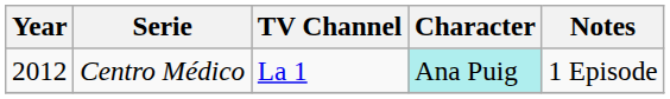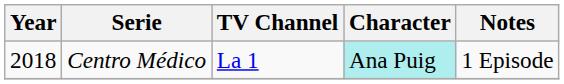Centro Médico | Year: 2012 -> 2018
